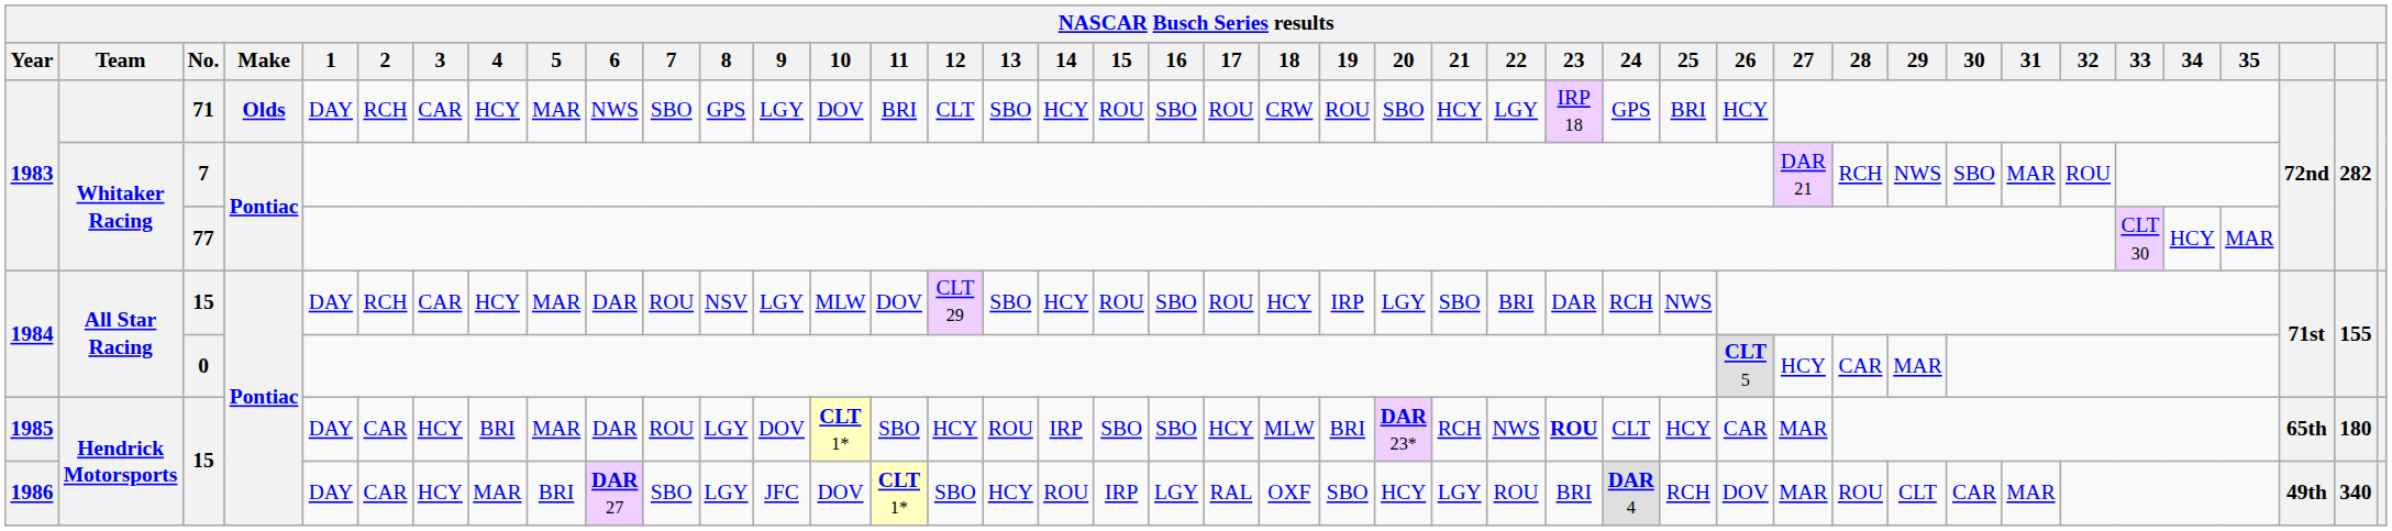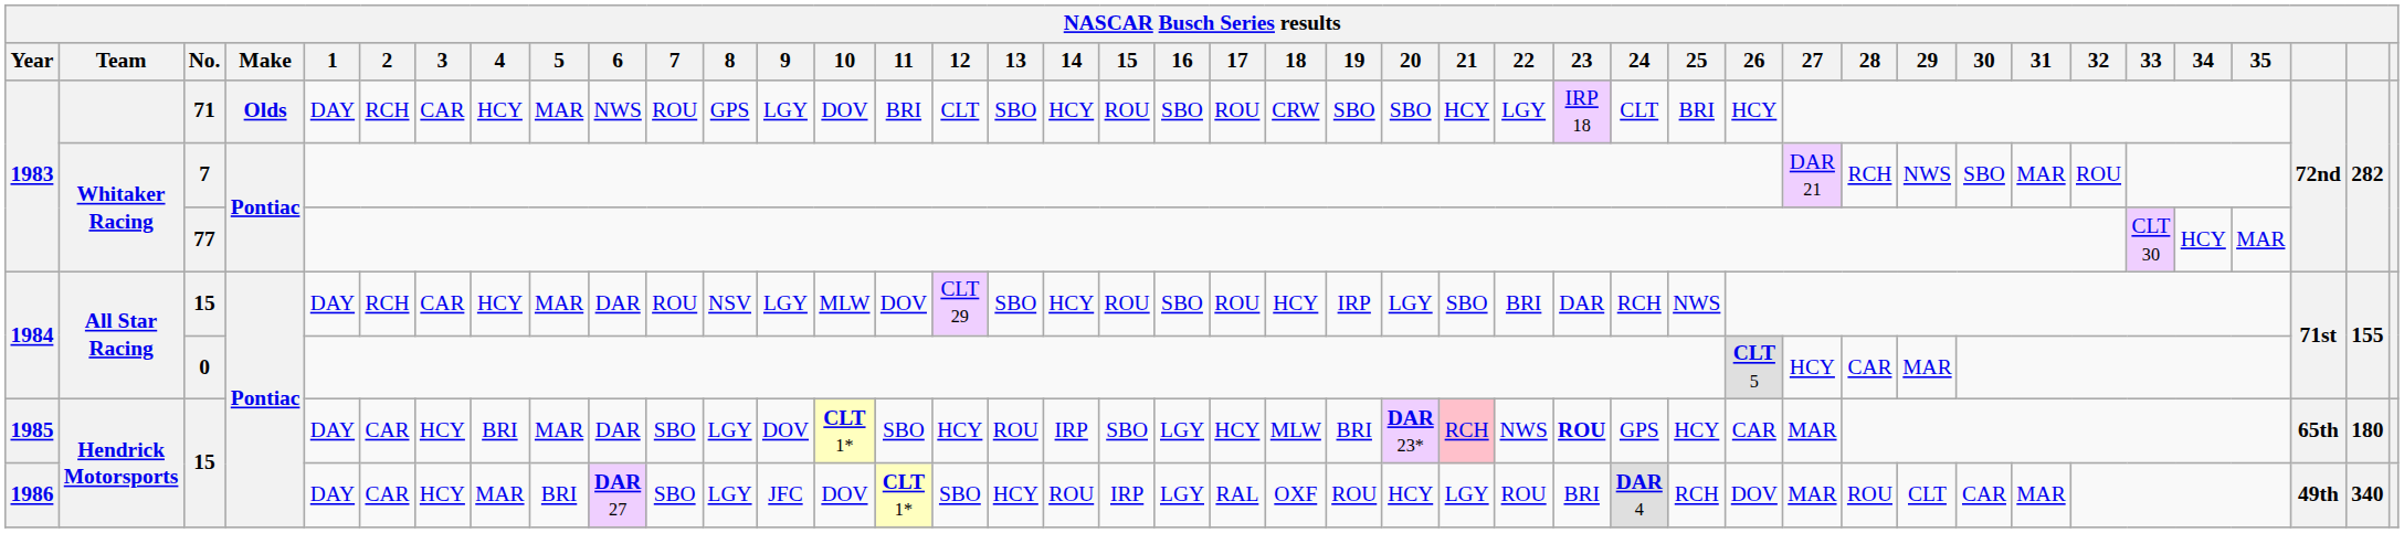71 | 7: SBO -> ROU
71 | 19: ROU -> SBO
71 | 24: GPS -> CLT
1985 / 15 | 7: ROU -> SBO
1985 / 15 | 16: SBO -> LGY
1985 / 15 | 21: no background -> pink background
1985 / 15 | 24: CLT -> GPS
1986 / 15 | 19: SBO -> ROU
